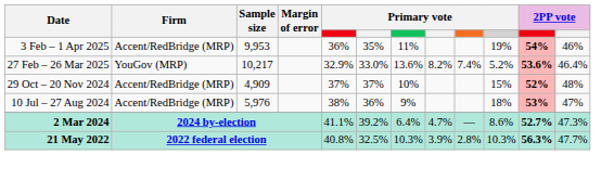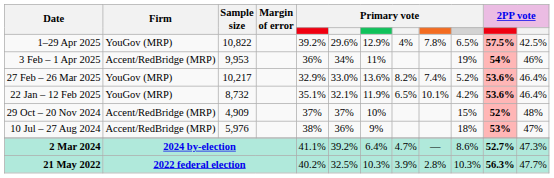+ row: 1–29 Apr 2025 | YouGov (MRP) | 10,822 | 39.2% | 29.6% | 12.9% | 4% | 7.8% | 6.5% | 57.5% | 42.5%
3 Feb – 1 Apr 2025 | column 6: 35% -> 34%
+ row: 22 Jan – 12 Feb 2025 | YouGov (MRP) | 8,732 | 35.1% | 32.1% | 11.9% | 6.5% | 10.1% | 4.2% | 53.6% | 46.4%
21 May 2022 | column 5: 40.8% -> 40.2%
